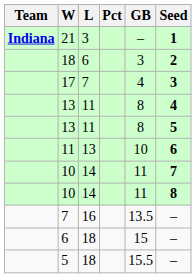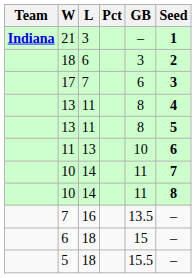17 | GB: 4 -> 6
